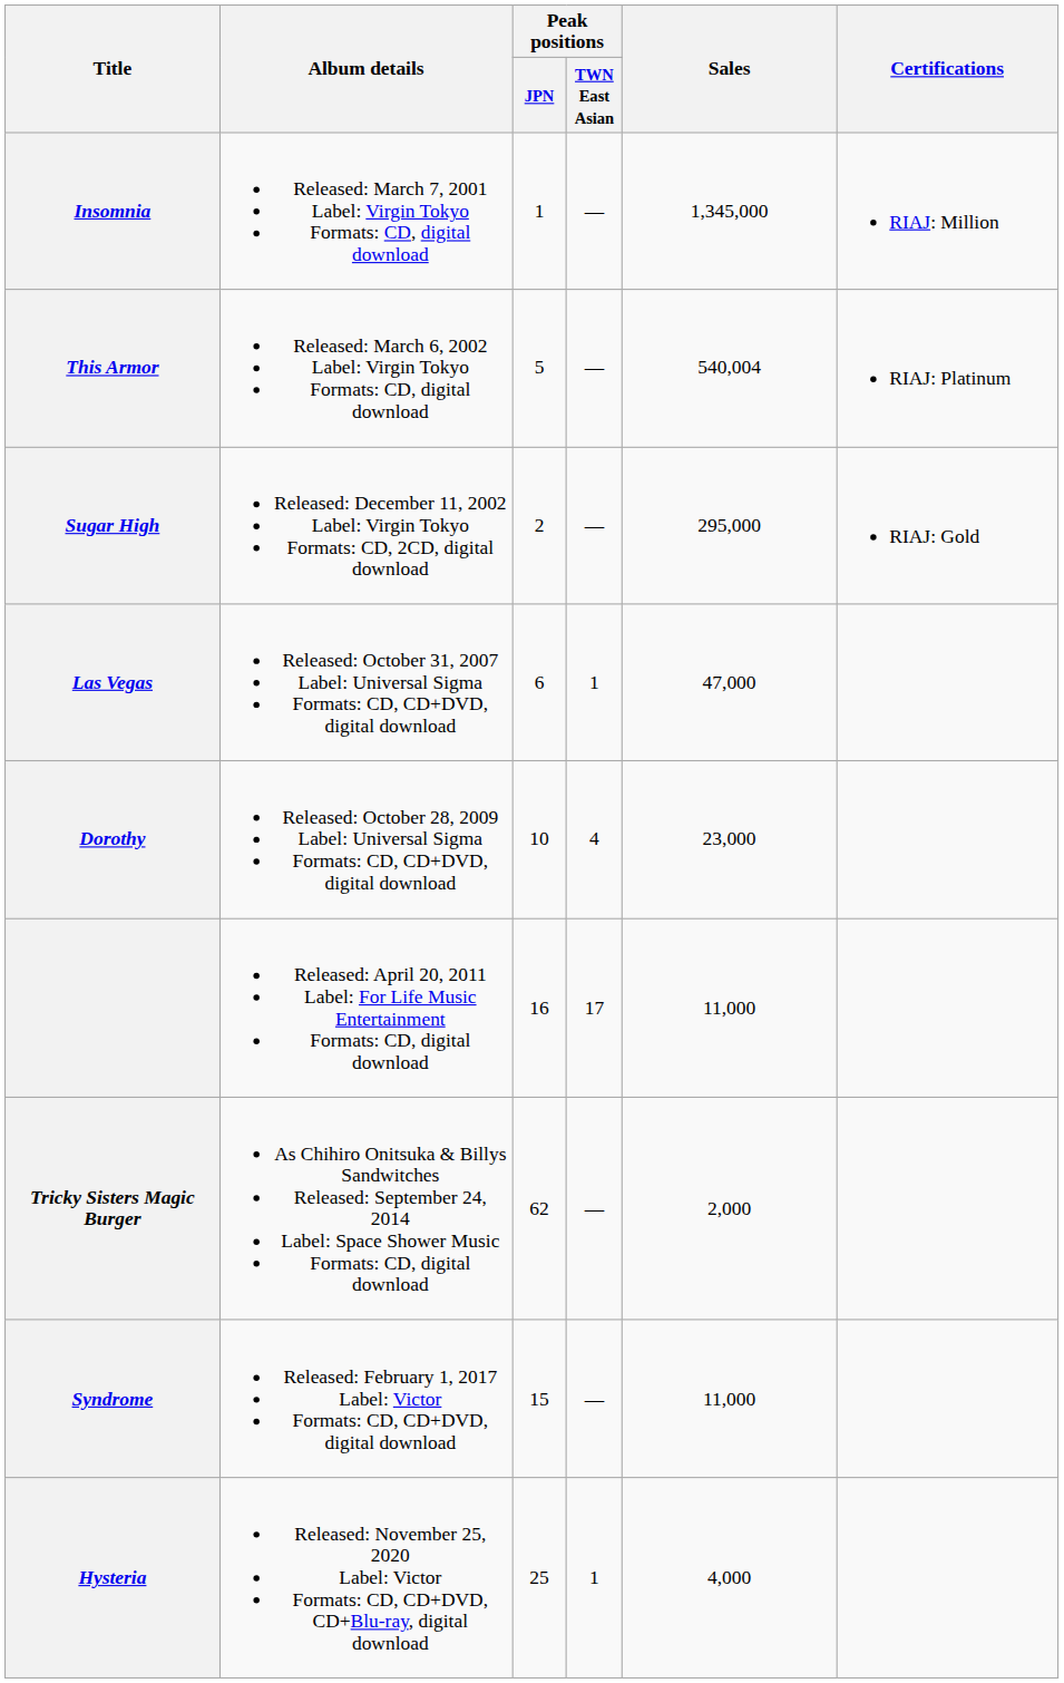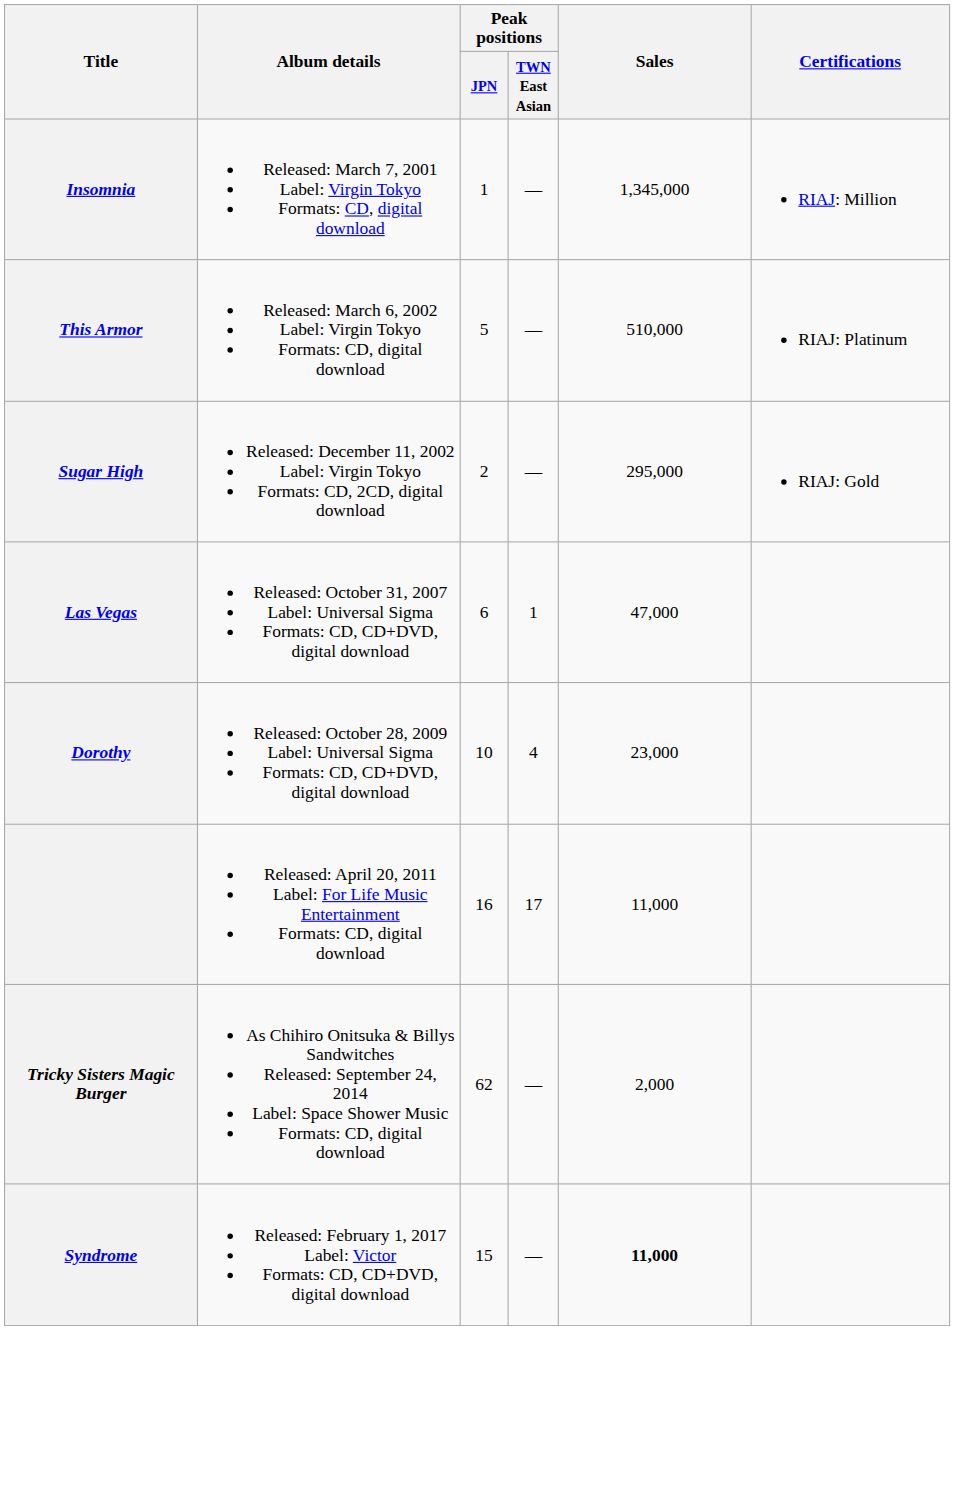This Armor | Sales: 540,004 -> 510,000
Syndrome | Sales: normal -> bold
- row: Hysteria | Released: November 25, 2020 Label: Victor Formats: CD, CD+DVD, CD+Blu-ray, digital download | 25 | 1 | 4,000
